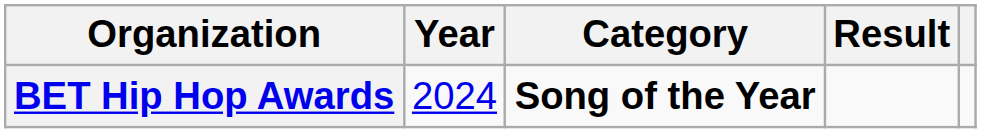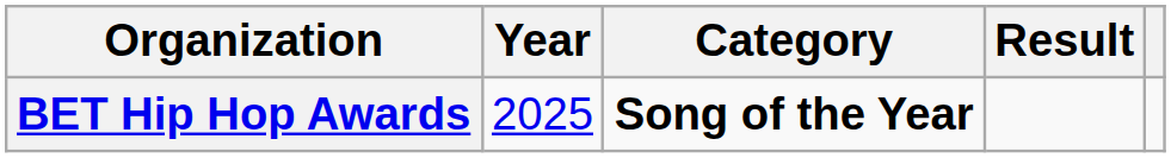BET Hip Hop Awards | Year: 2024 -> 2025
